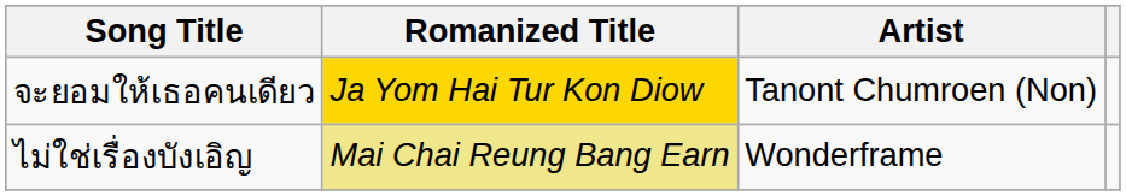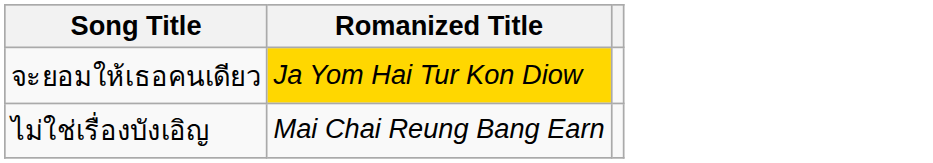- column: Artist | Tanont Chumroen (Non) | Wonderframe
ไม่ใช่เรื่องบังเอิญ | Romanized Title: khaki background -> no background
